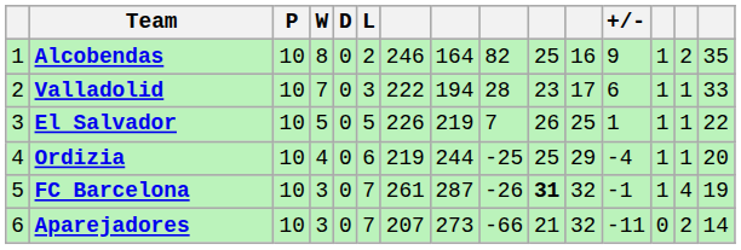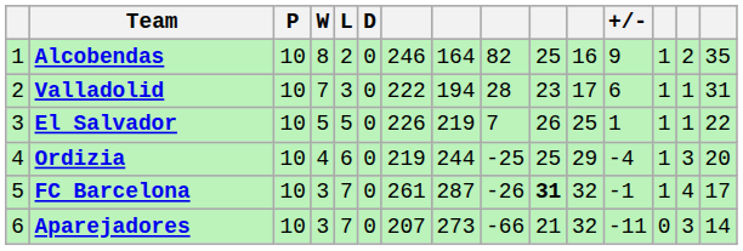columns swapped: D <-> L
Valladolid | column 15: 33 -> 31
Ordizia | column 14: 1 -> 3
FC Barcelona | column 15: 19 -> 17
Aparejadores | column 14: 2 -> 3
